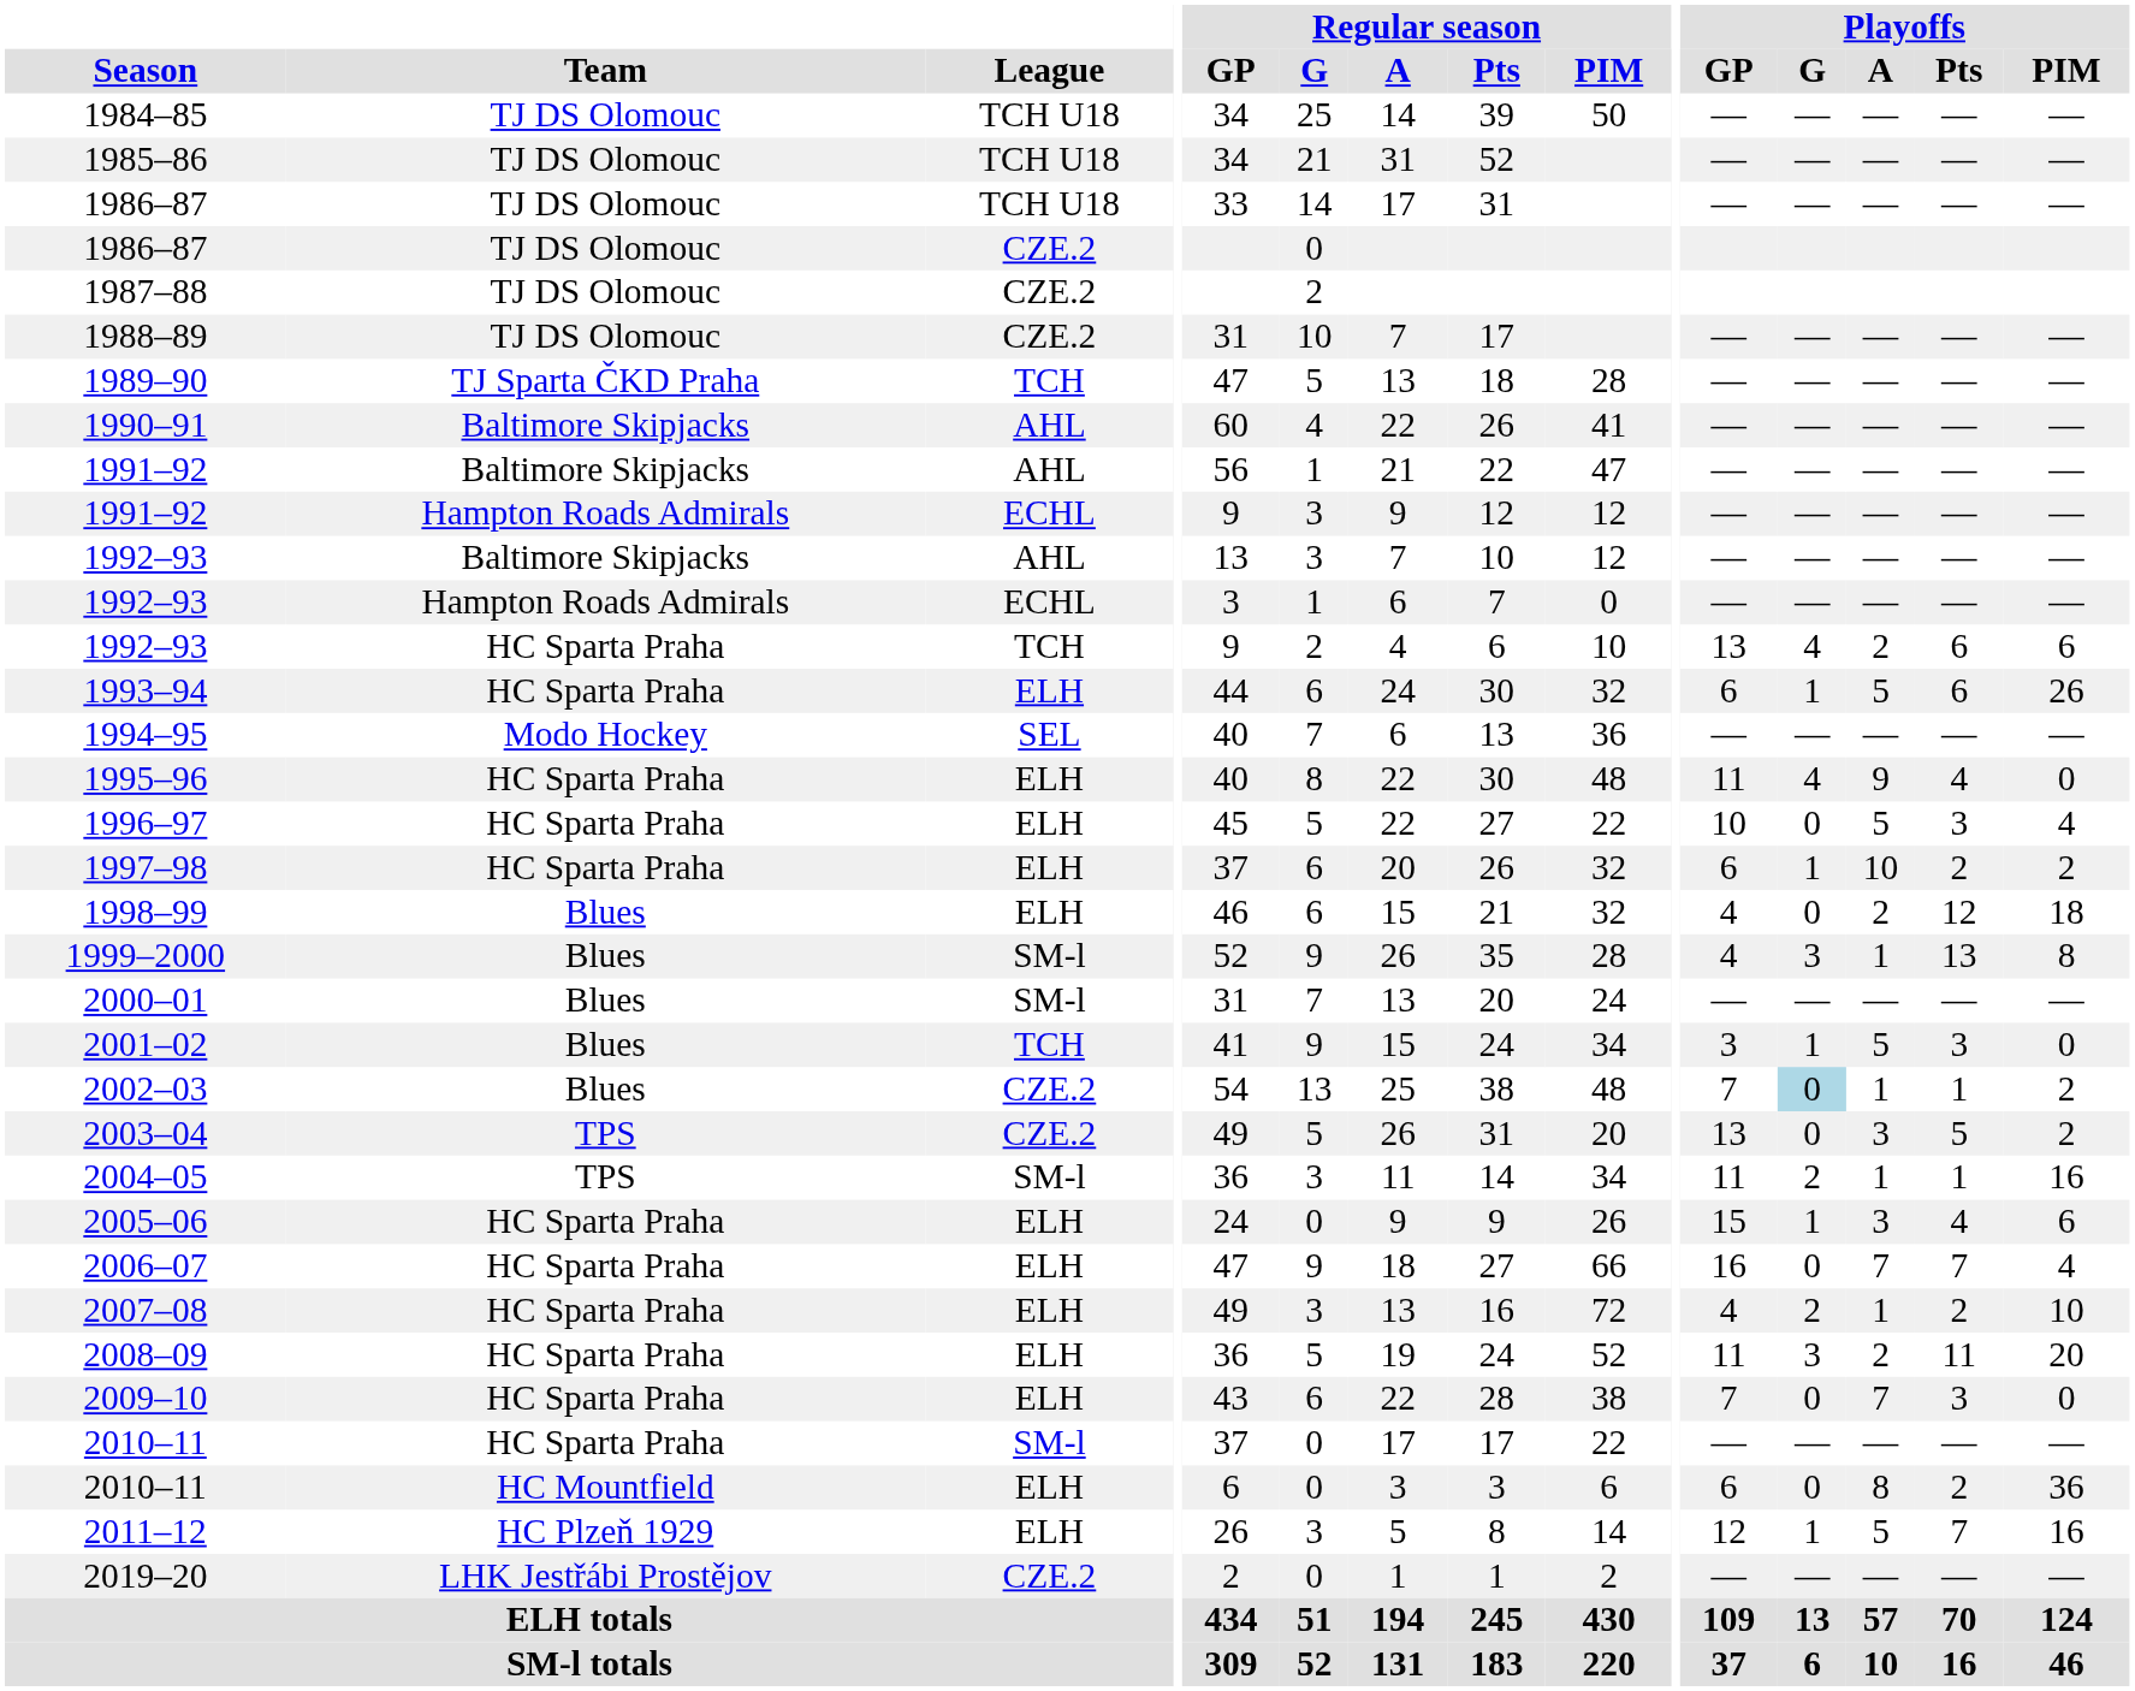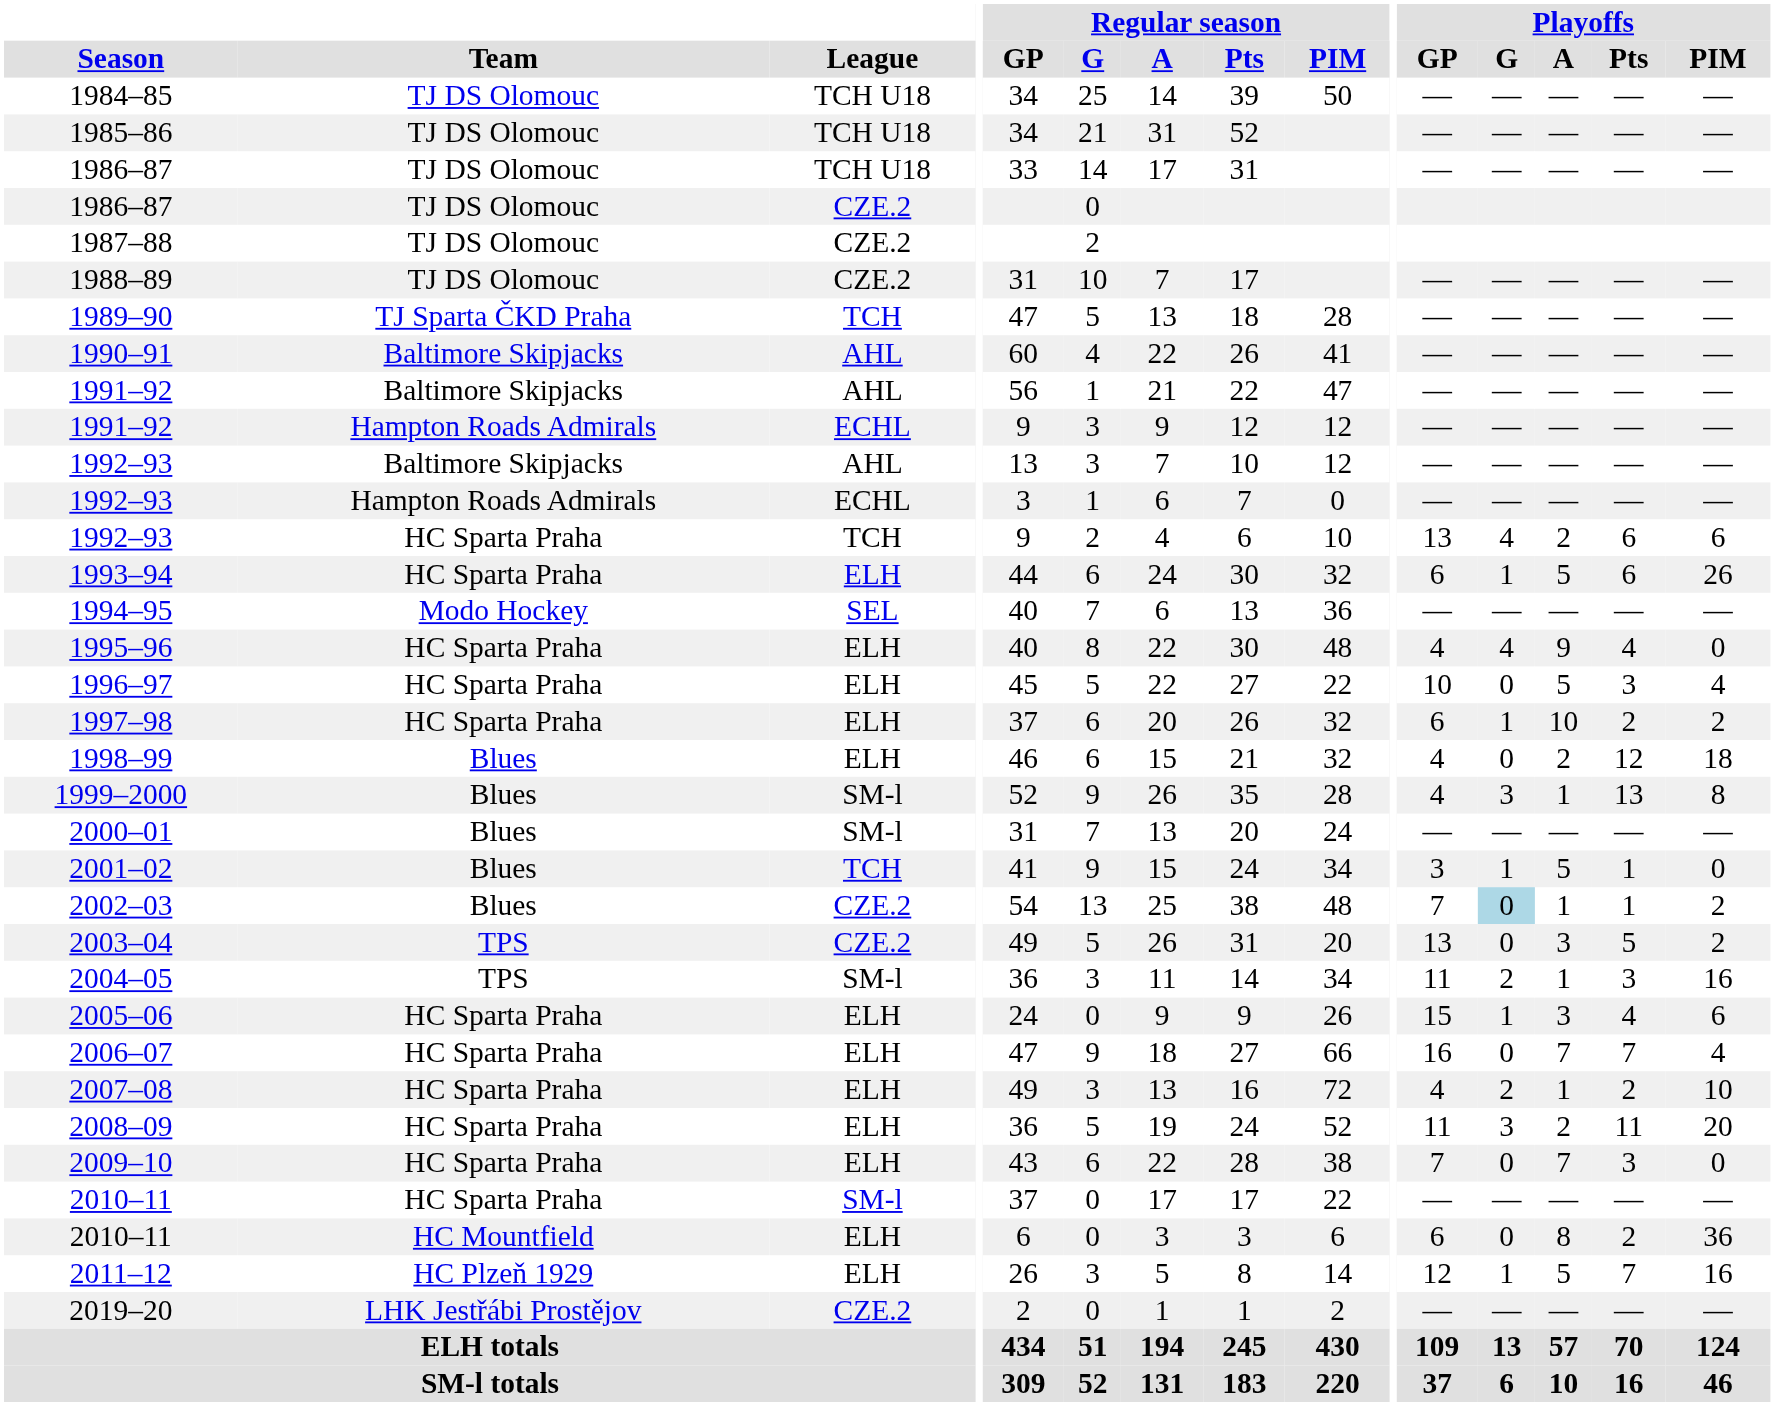1995–96 | Playoffs / GP: 11 -> 4
2001–02 | Playoffs / Pts: 3 -> 1
2004–05 | Playoffs / Pts: 1 -> 3
